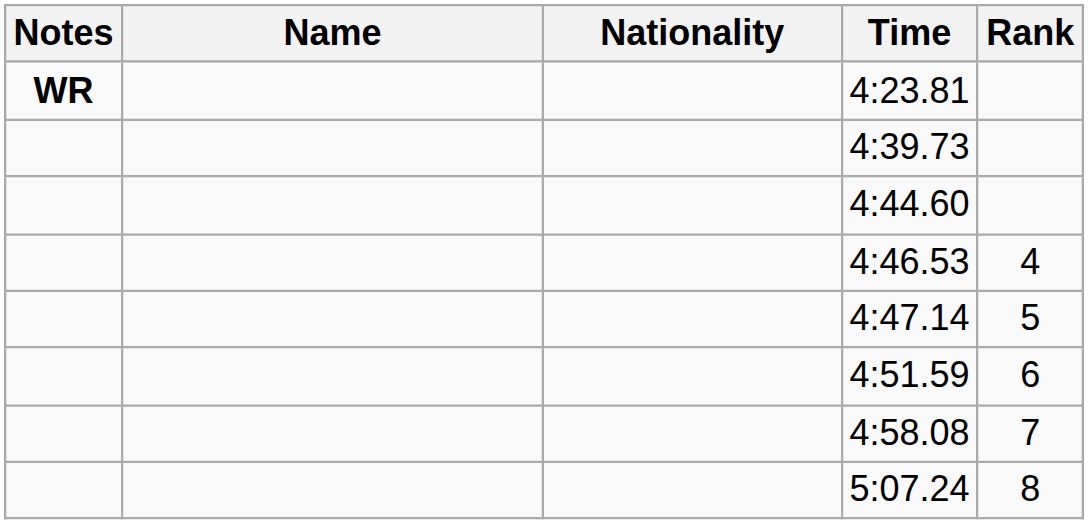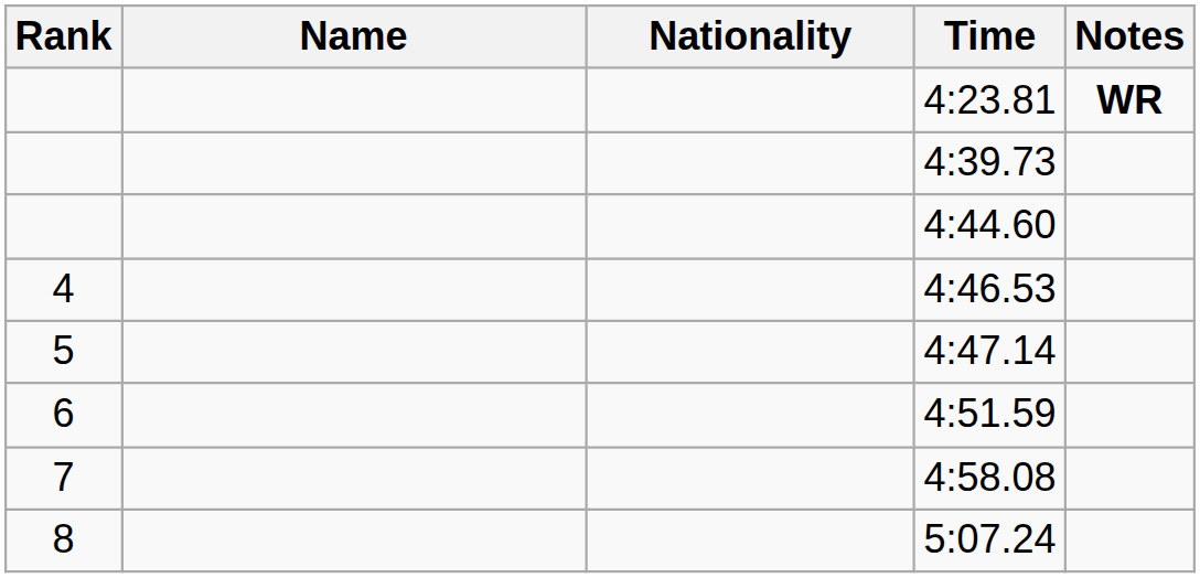columns swapped: Rank <-> Notes
